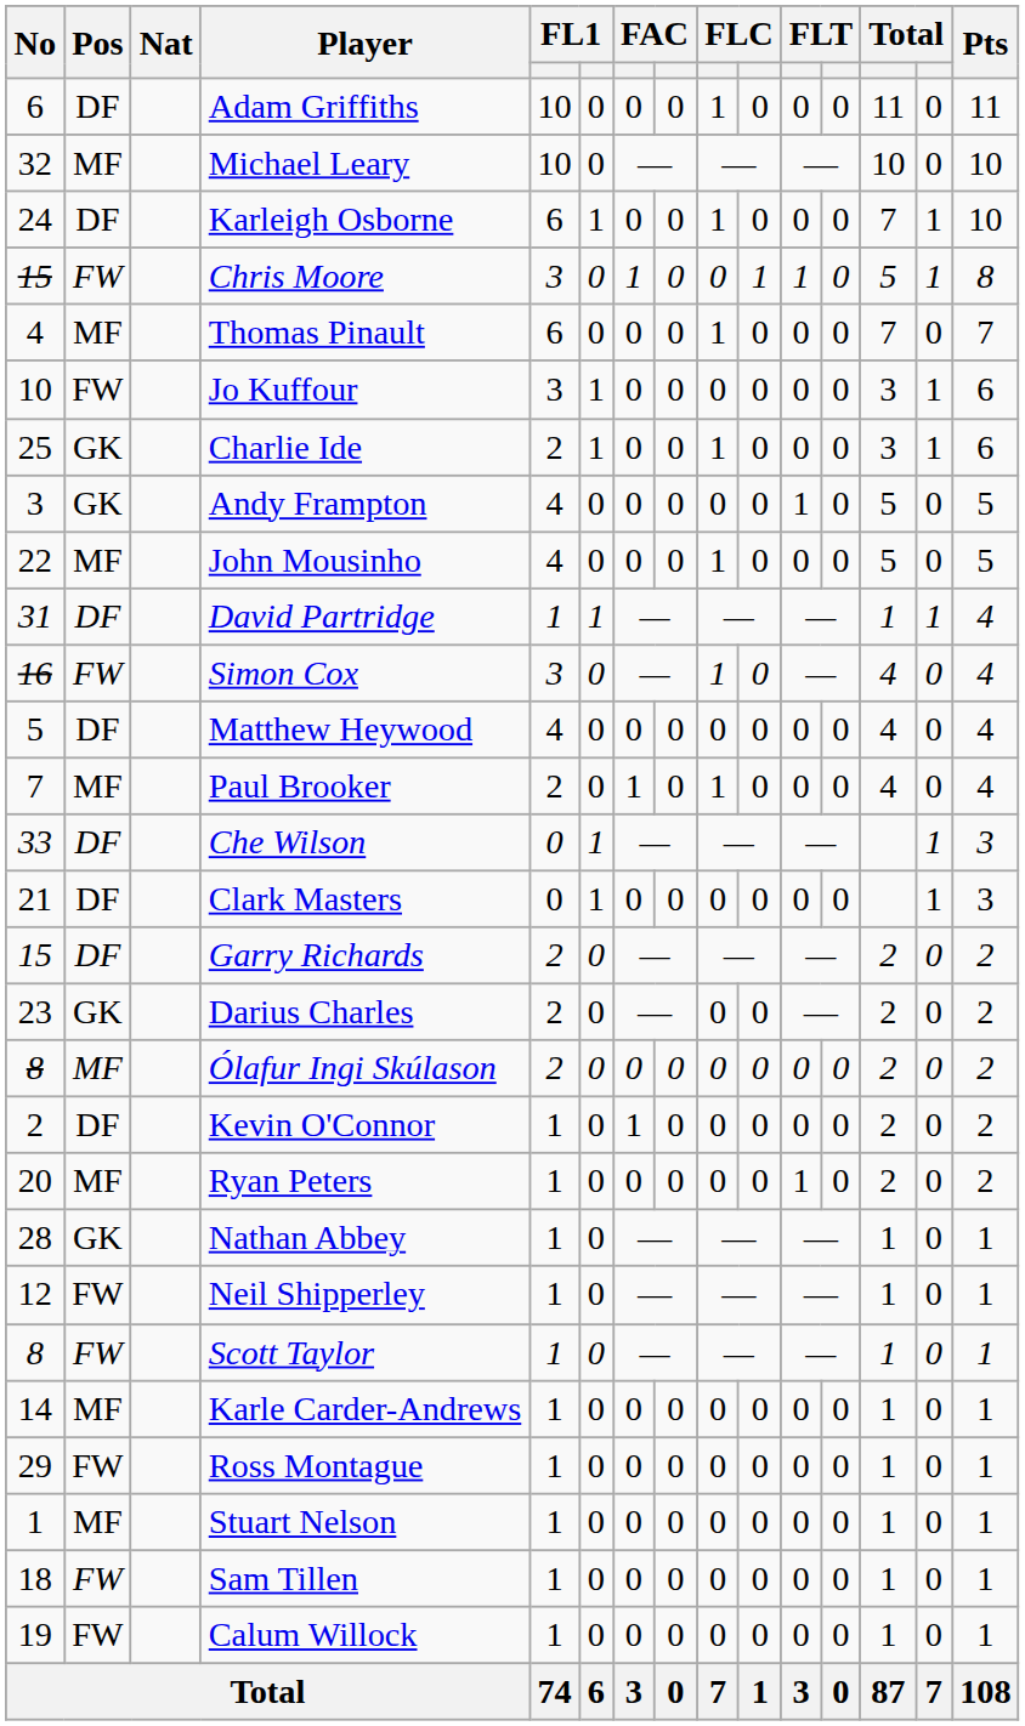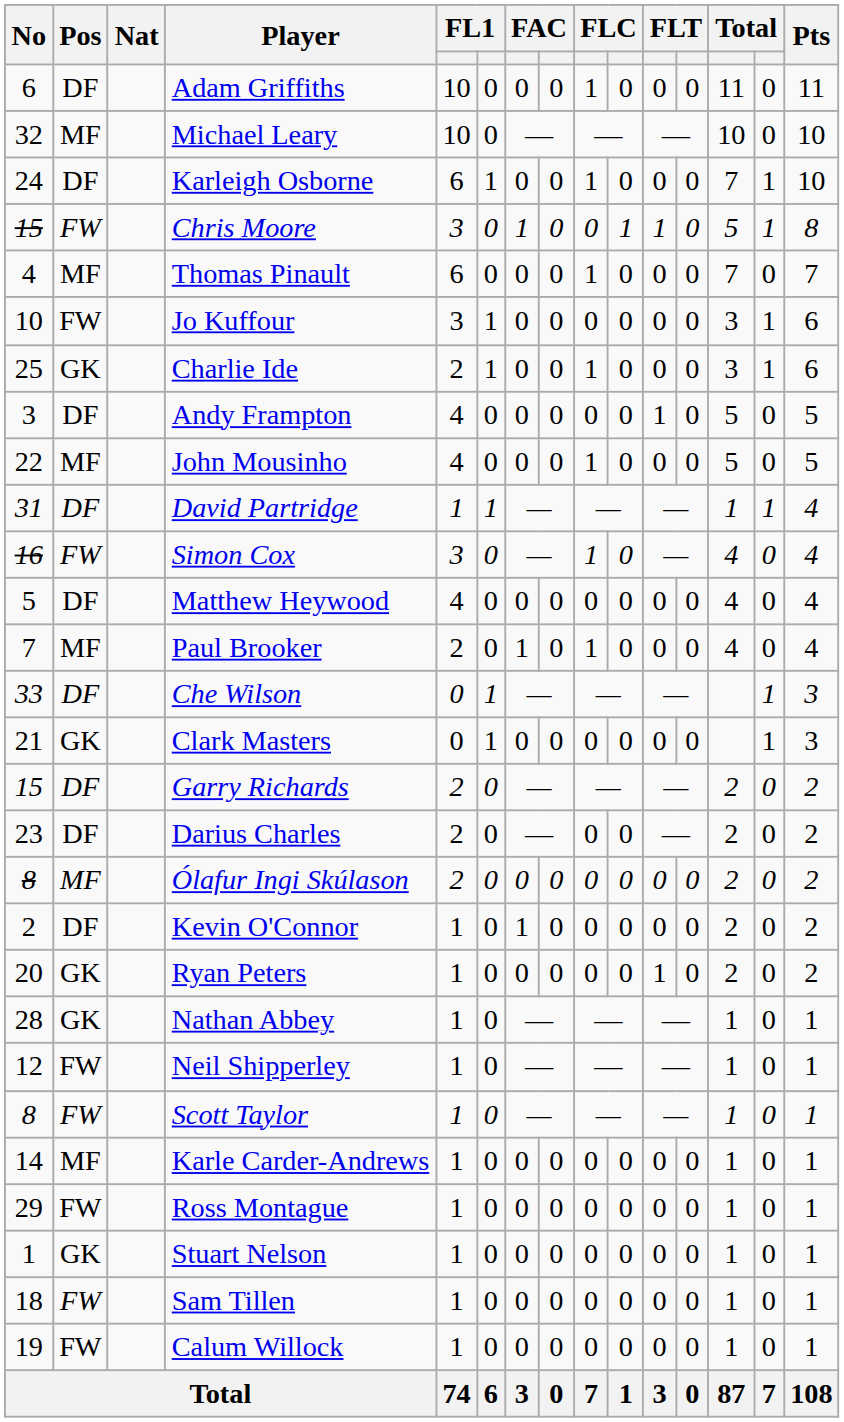Andy Frampton | Pos: GK -> DF
Clark Masters | Pos: DF -> GK
Darius Charles | Pos: GK -> DF
Ryan Peters | Pos: MF -> GK
Stuart Nelson | Pos: MF -> GK
